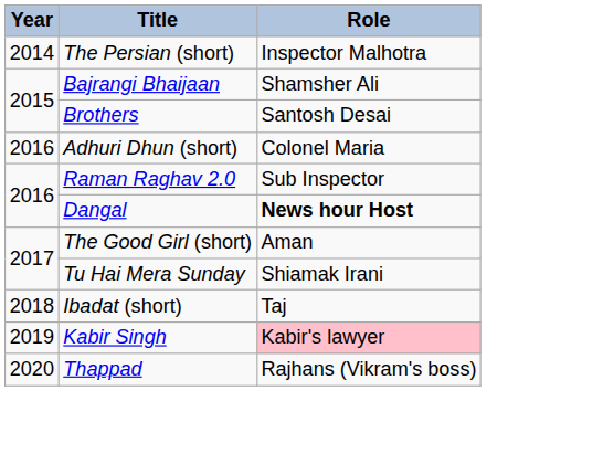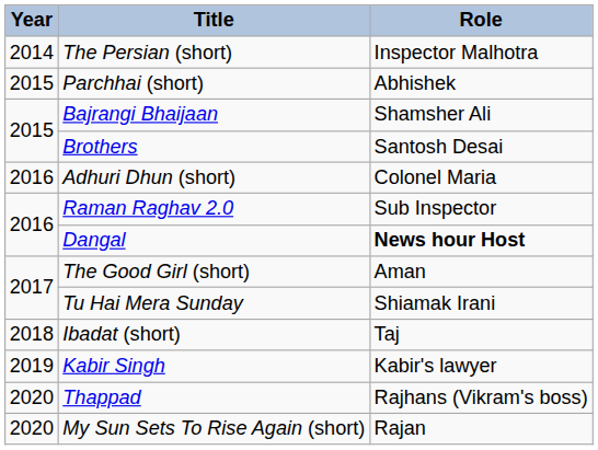+ row: 2015 | Parchhai (short) | Abhishek
Kabir Singh | Role: pink background -> no background
+ row: 2020 | My Sun Sets To Rise Again (short) | Rajan
